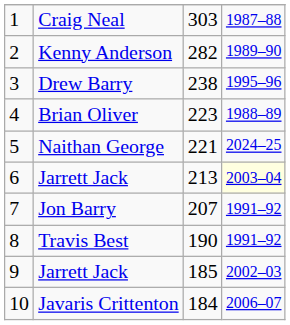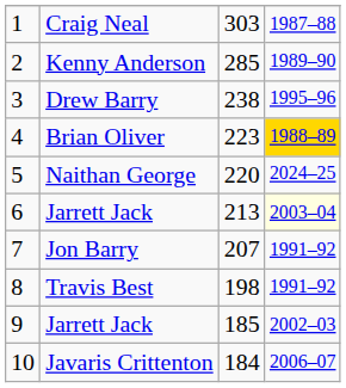Kenny Anderson | column 3: 282 -> 285
Brian Oliver | column 4: no background -> gold background
Naithan George | column 3: 221 -> 220
Travis Best | column 3: 190 -> 198
